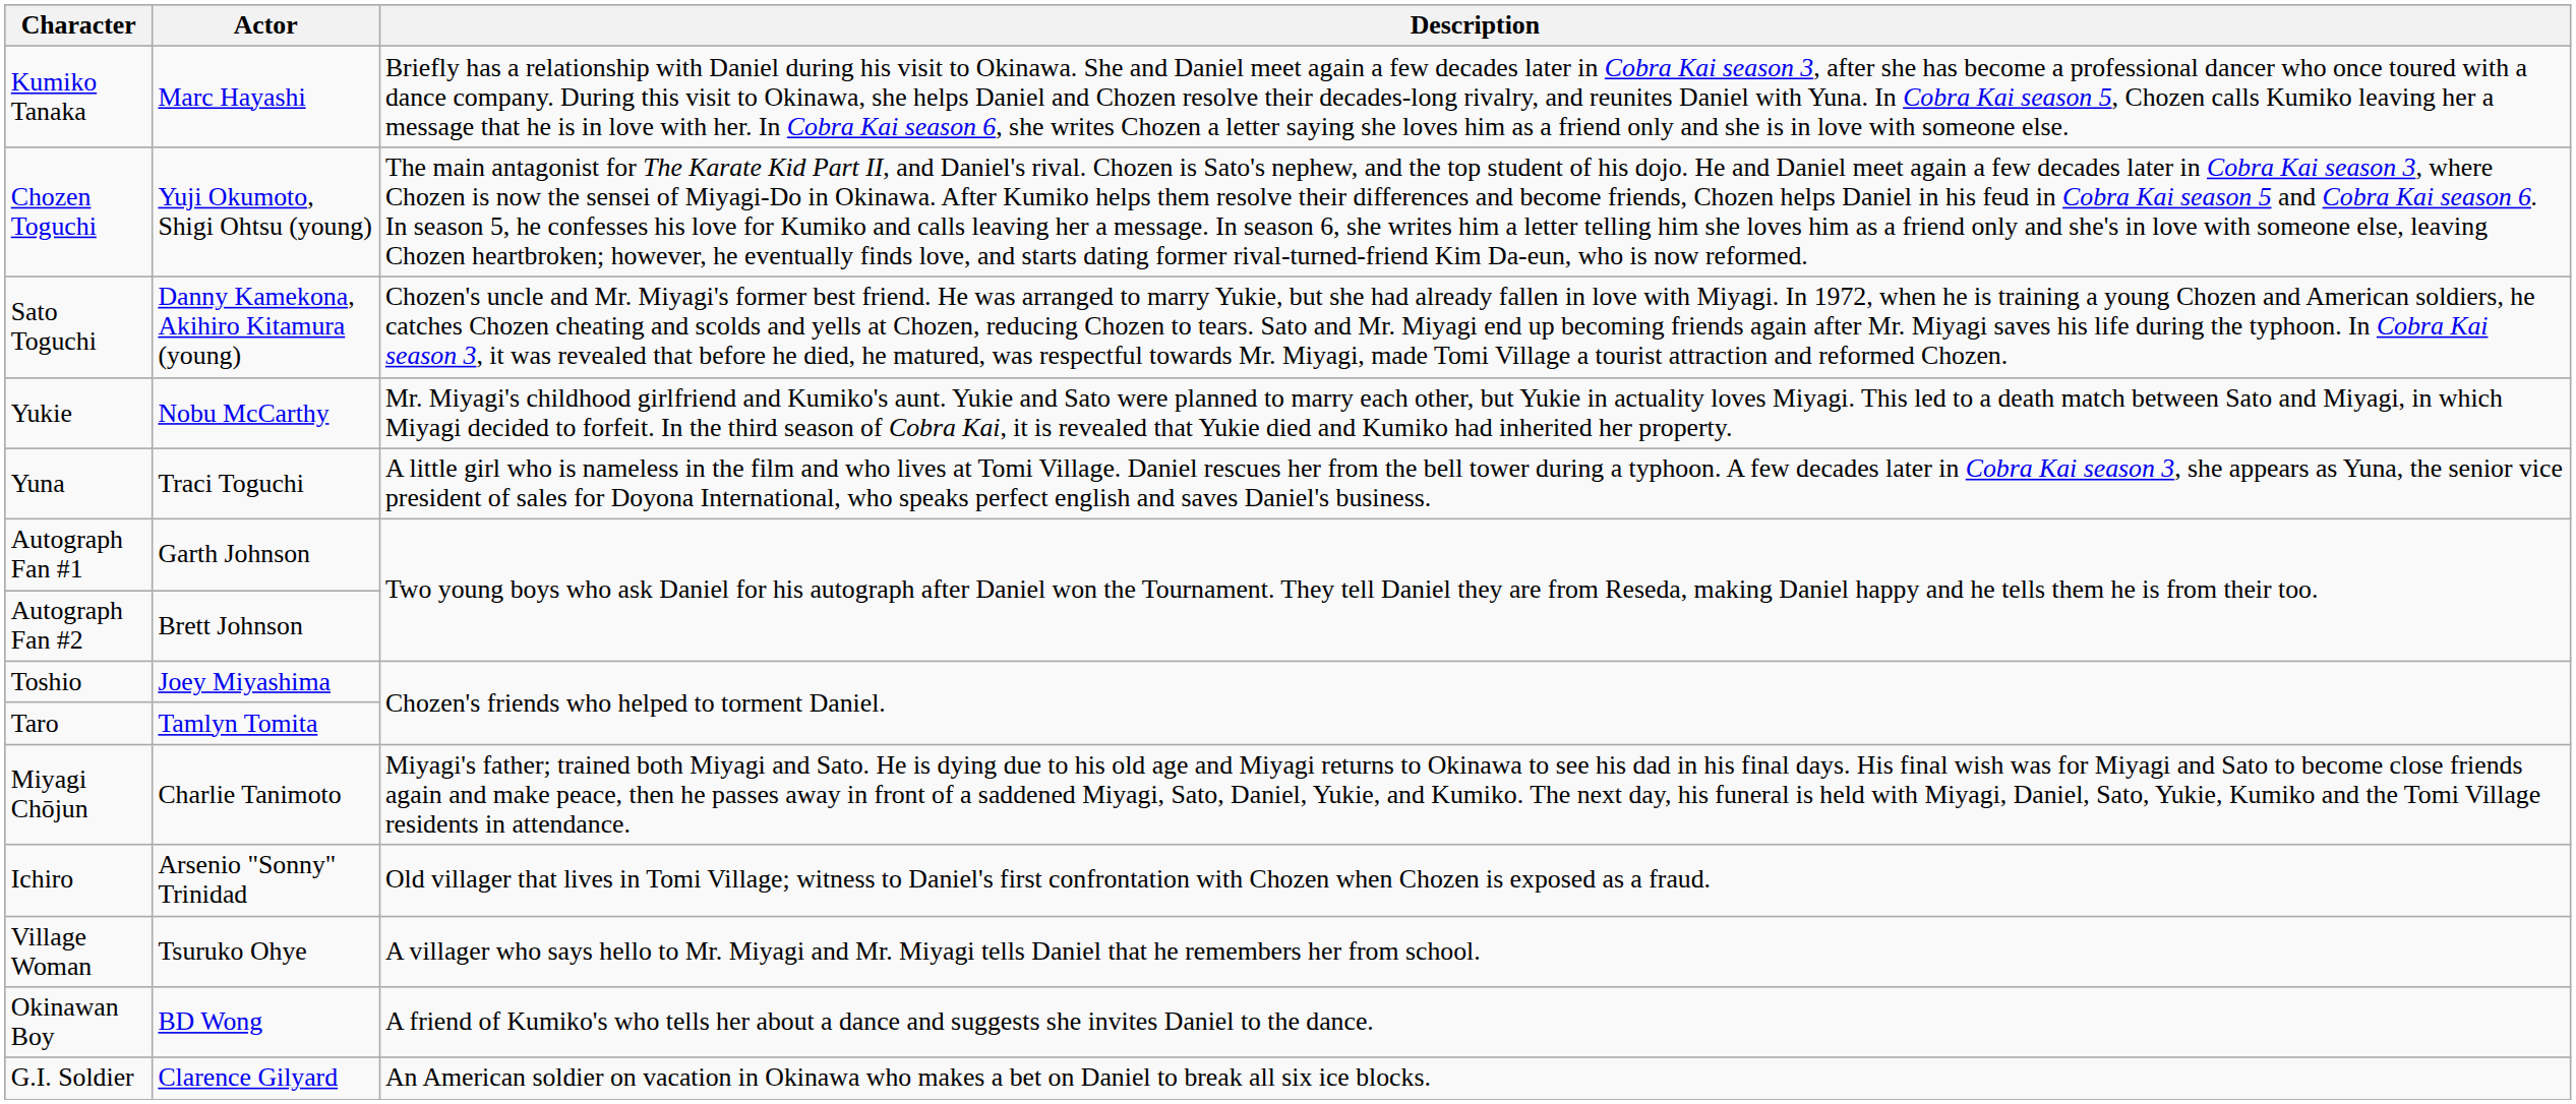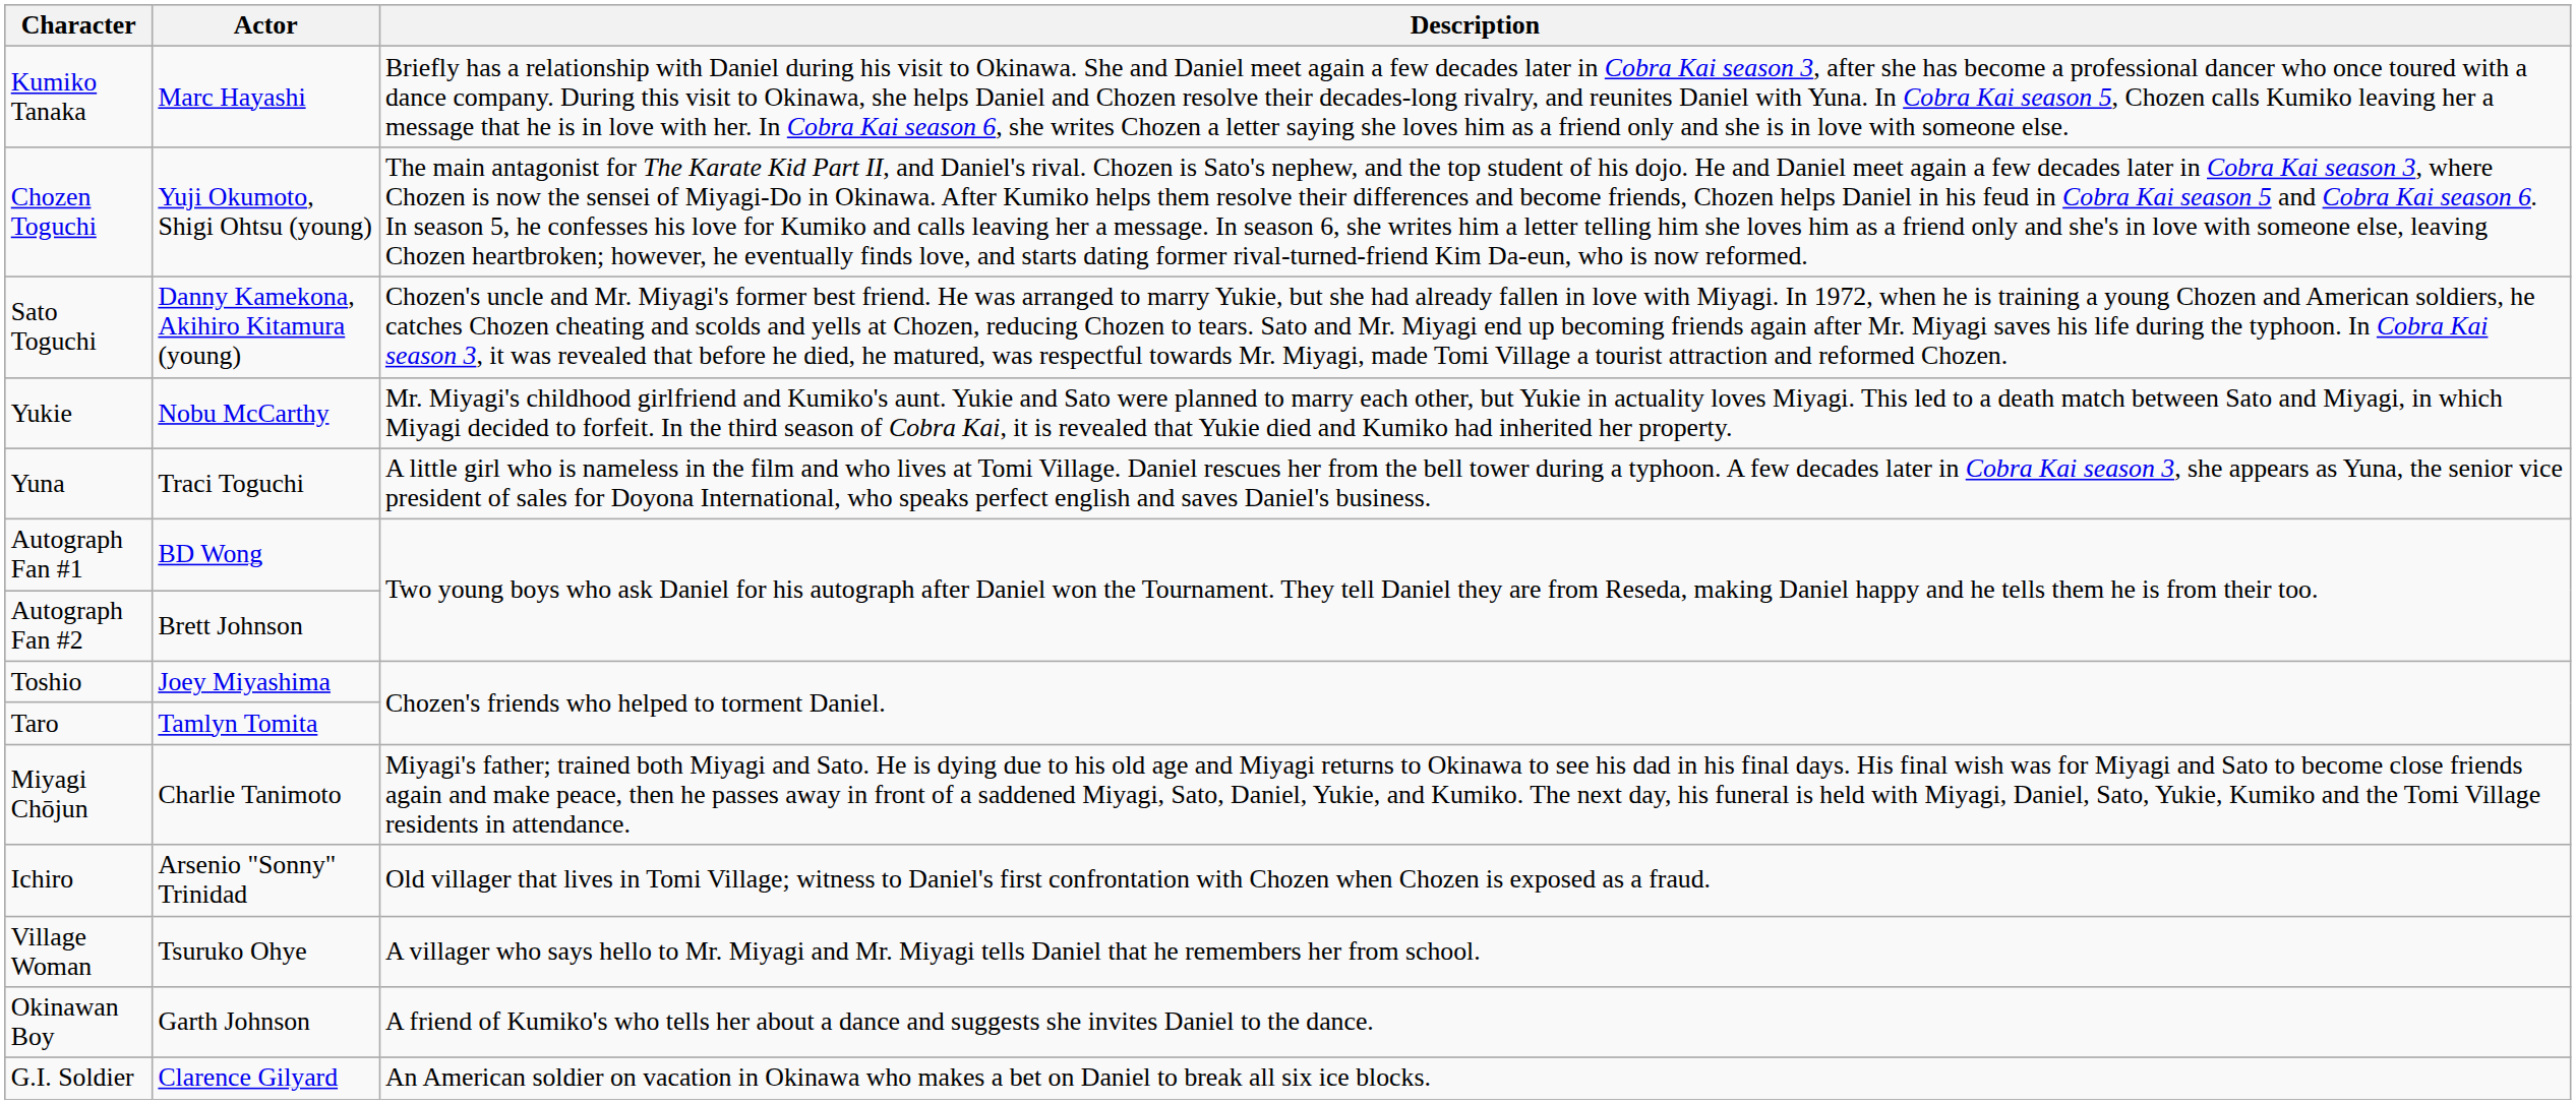Autograph Fan #1 | Actor: Garth Johnson -> BD Wong
Okinawan Boy | Actor: BD Wong -> Garth Johnson
